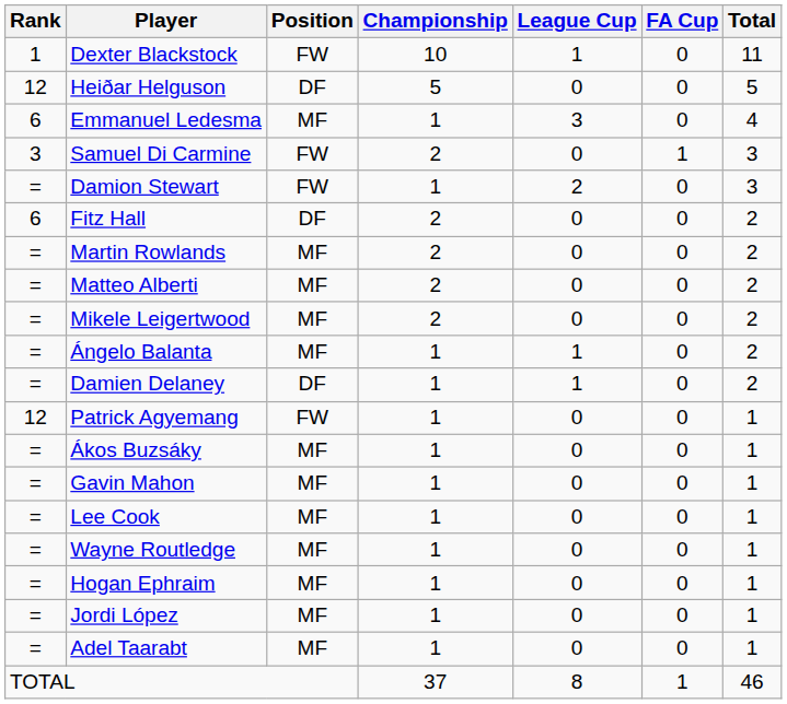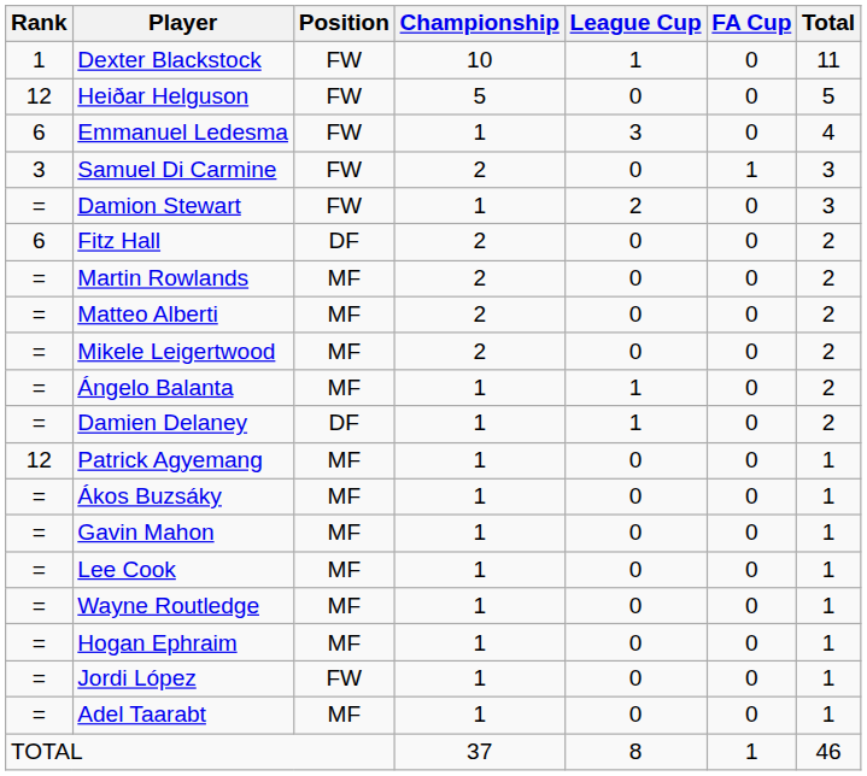Heiðar Helguson | Position: DF -> FW
Emmanuel Ledesma | Position: MF -> FW
Patrick Agyemang | Position: FW -> MF
Jordi López | Position: MF -> FW
